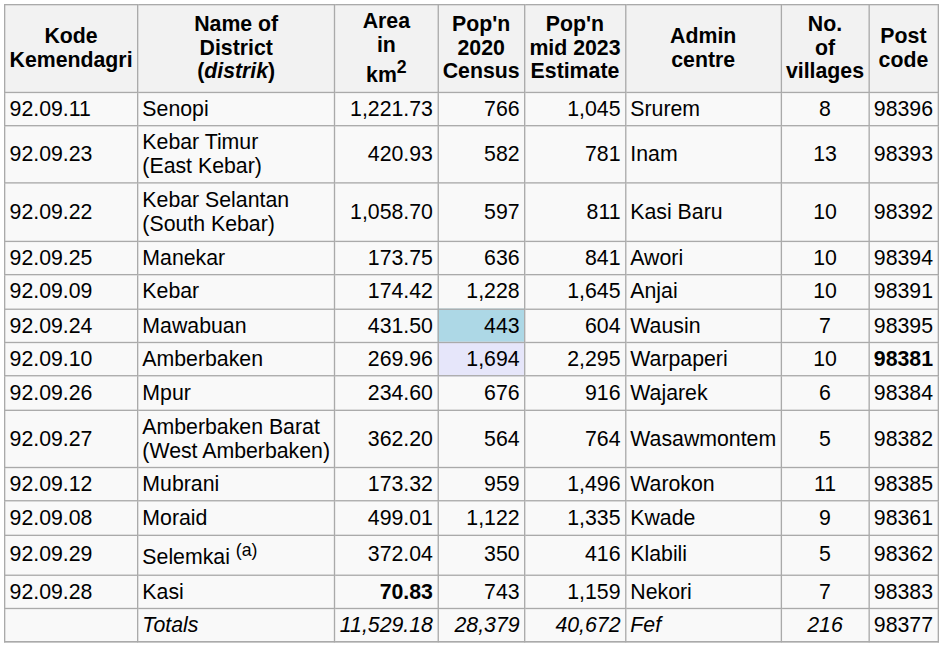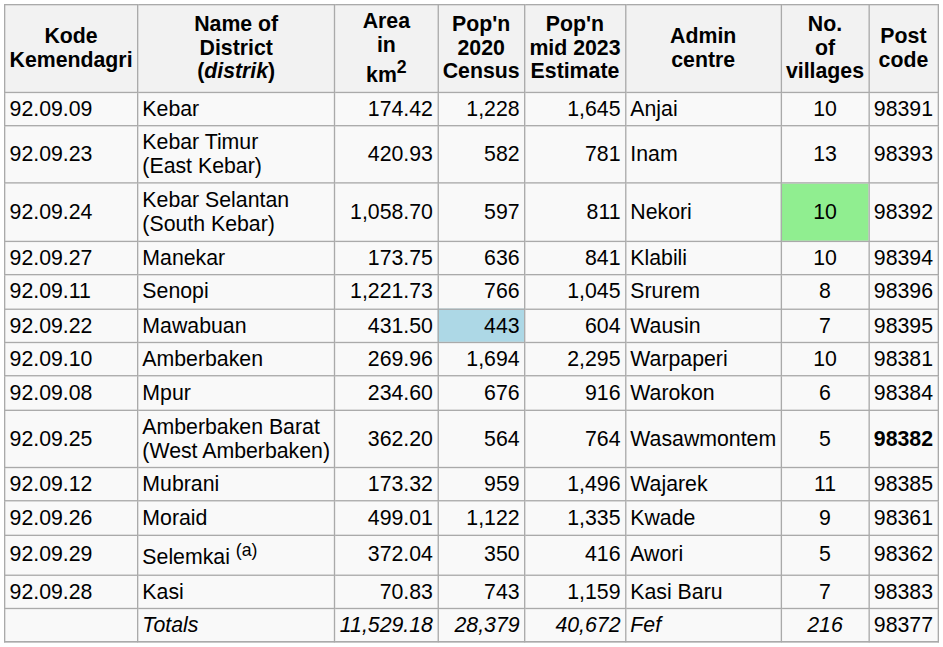rows swapped: Kebar <-> Senopi
Kebar Selantan (South Kebar) | Kode Kemendagri: 92.09.22 -> 92.09.24
Kebar Selantan (South Kebar) | Admin centre: Kasi Baru -> Nekori
Kebar Selantan (South Kebar) | No. of villages: no background -> lightgreen background
Manekar | Kode Kemendagri: 92.09.25 -> 92.09.27
Manekar | Admin centre: Awori -> Klabili
Mawabuan | Kode Kemendagri: 92.09.24 -> 92.09.22
Amberbaken | Pop'n 2020 Census: lavender background -> no background
Amberbaken | Post code: bold -> normal
Mpur | Kode Kemendagri: 92.09.26 -> 92.09.08
Mpur | Admin centre: Wajarek -> Warokon
Amberbaken Barat (West Amberbaken) | Kode Kemendagri: 92.09.27 -> 92.09.25
Amberbaken Barat (West Amberbaken) | Post code: normal -> bold
Mubrani | Admin centre: Warokon -> Wajarek
Moraid | Kode Kemendagri: 92.09.08 -> 92.09.26
Selemkai (a) | Admin centre: Klabili -> Awori
Kasi | Area in km2: bold -> normal
Kasi | Admin centre: Nekori -> Kasi Baru
